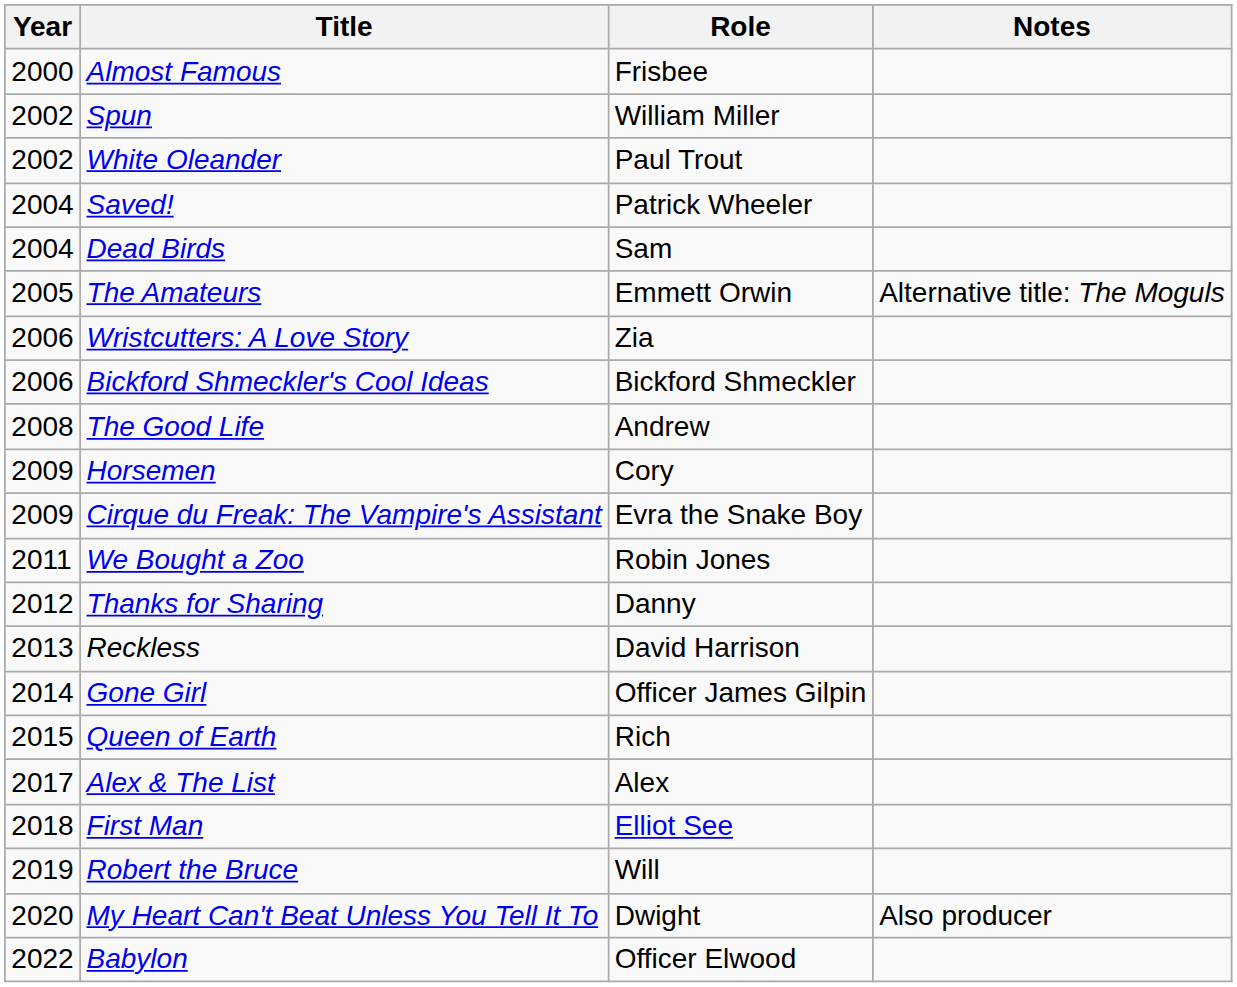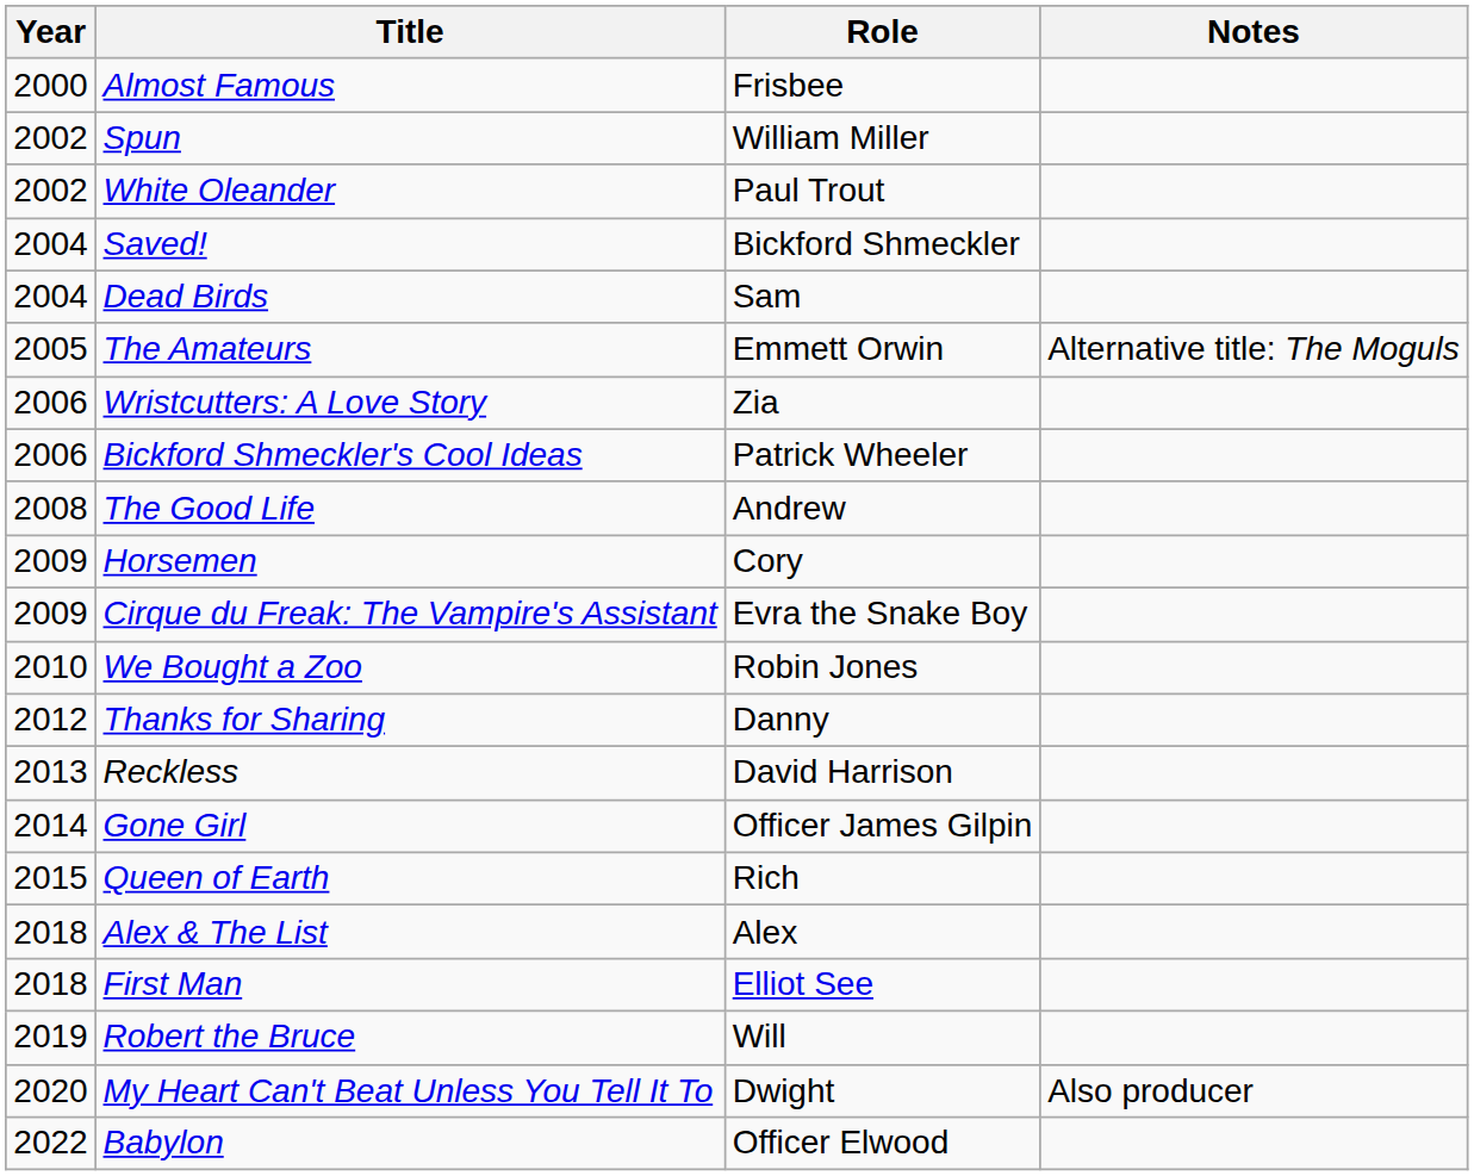Saved! | Role: Patrick Wheeler -> Bickford Shmeckler
Bickford Shmeckler's Cool Ideas | Role: Bickford Shmeckler -> Patrick Wheeler
We Bought a Zoo | Year: 2011 -> 2010
Alex & The List | Year: 2017 -> 2018
